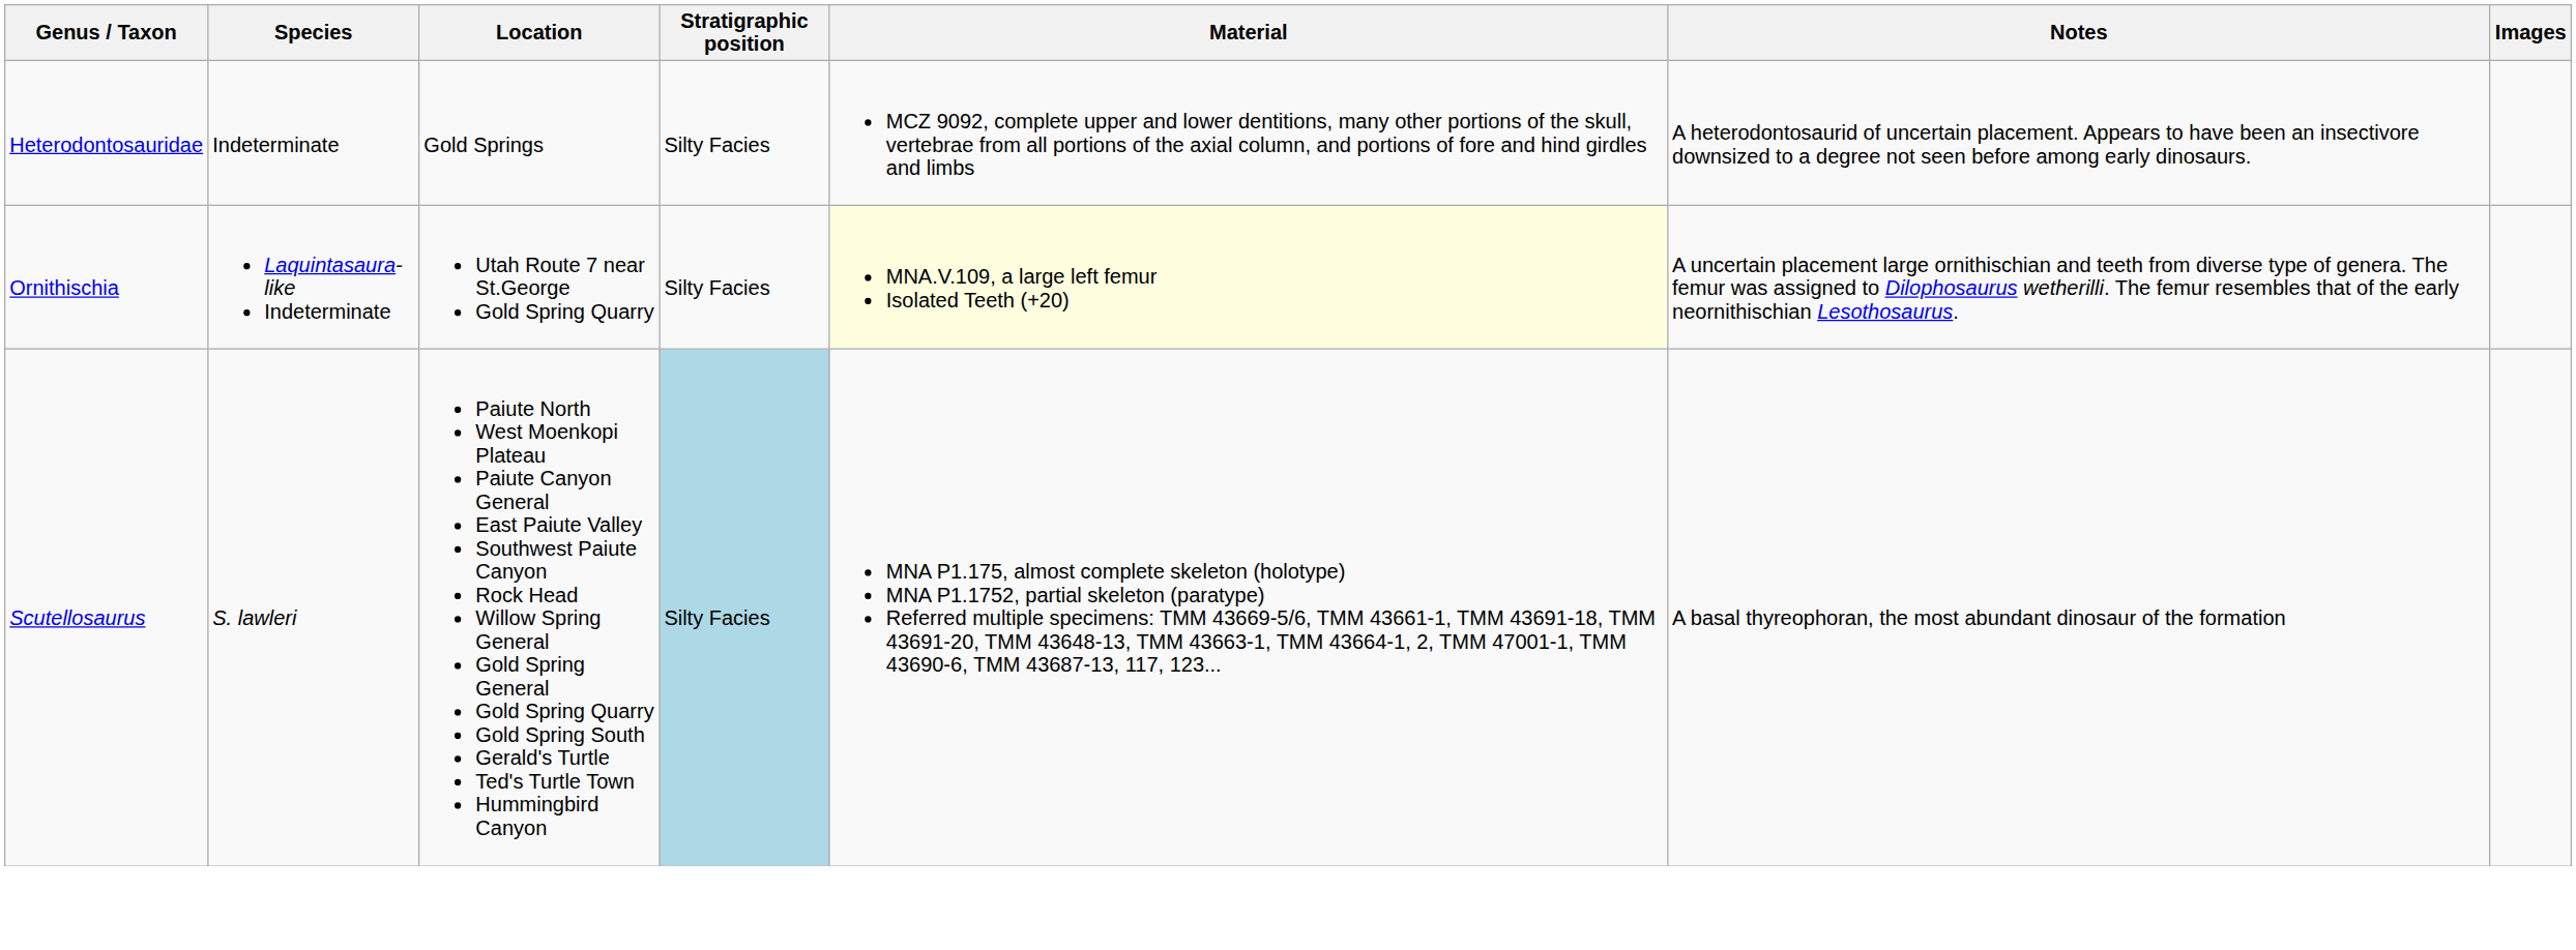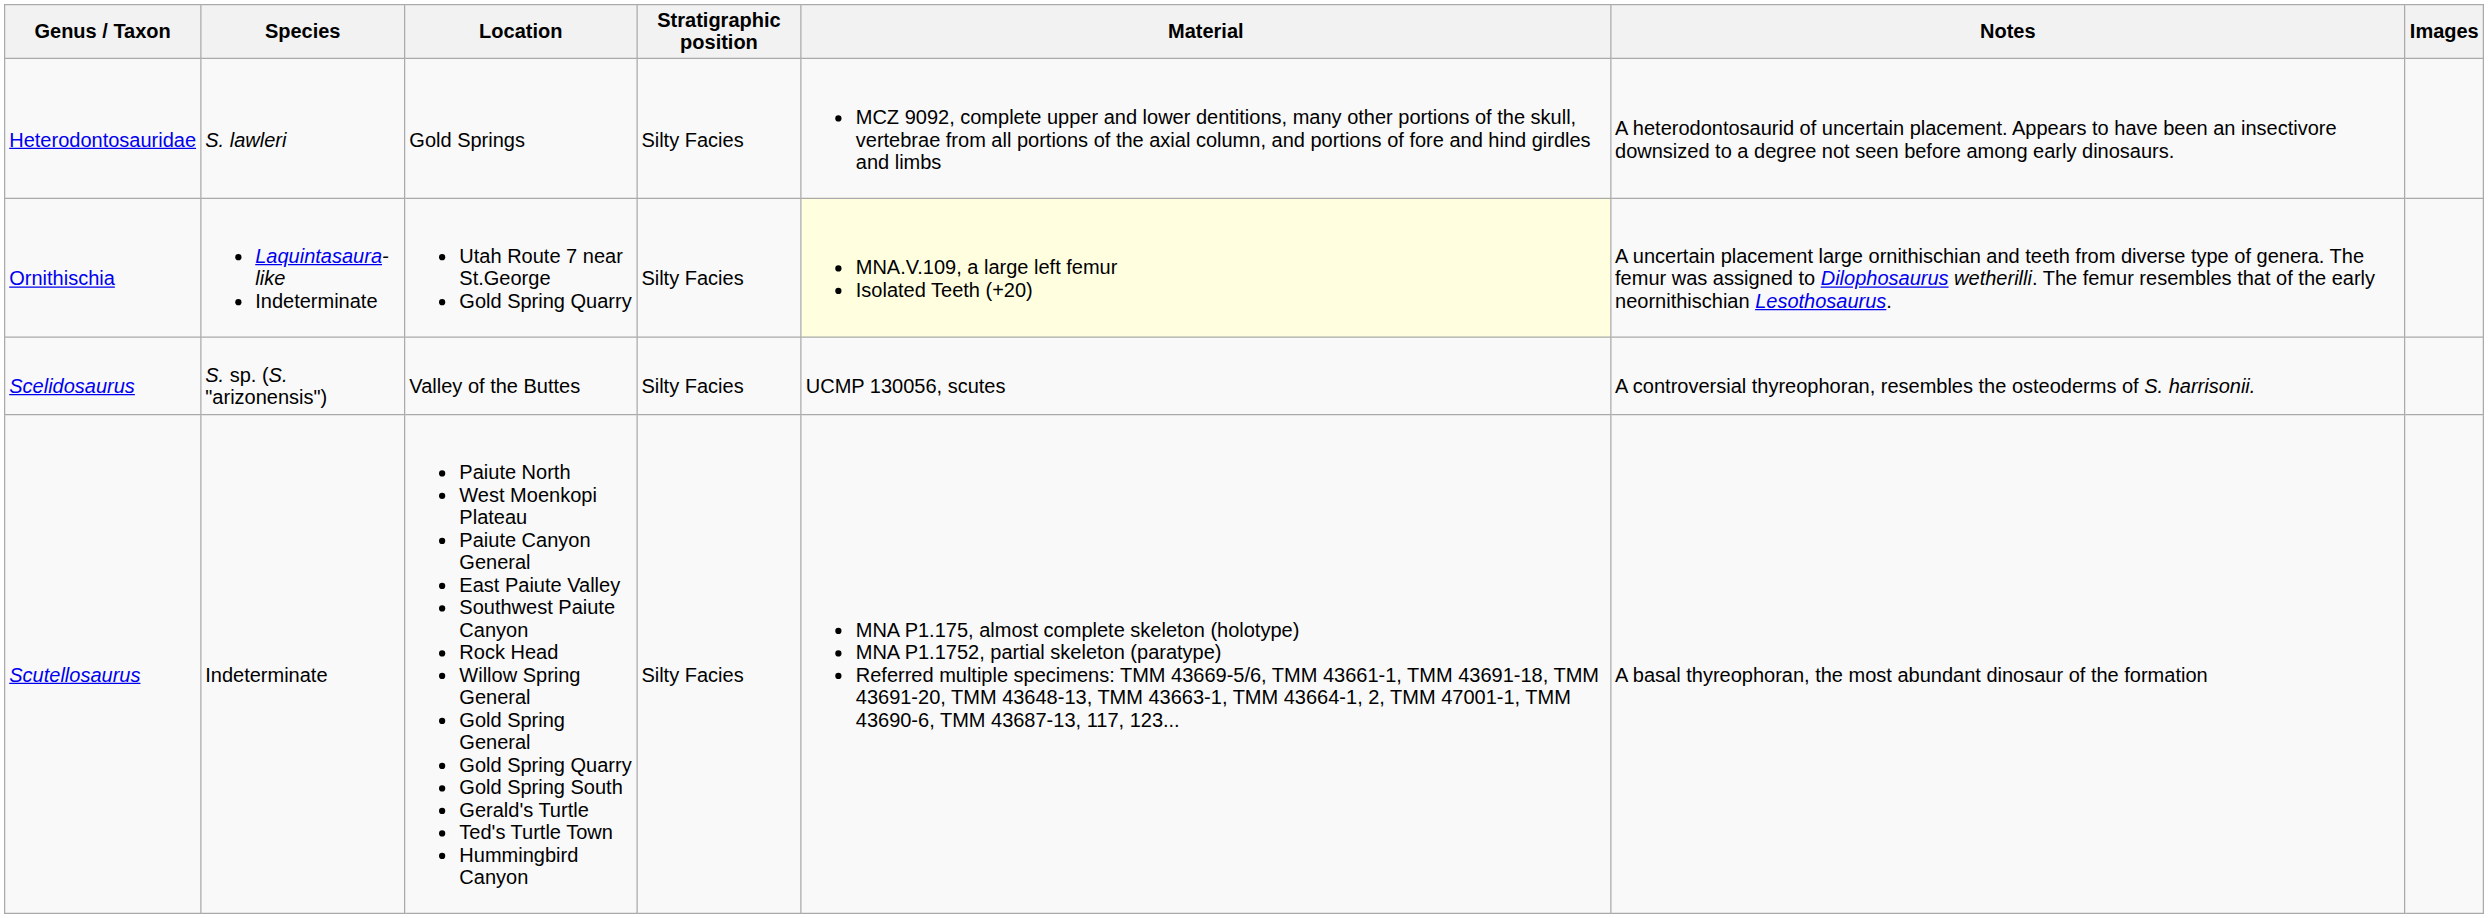Heterodontosauridae | Species: Indeterminate -> S. lawleri
+ row: Scelidosaurus | S. sp. (S. "arizonensis") | Valley of the Buttes | Silty Facies | UCMP 130056, scutes | A controversial thyreophoran, resembles the osteoderms of S. harrisonii.
Scutellosaurus | Species: S. lawleri -> Indeterminate
Scutellosaurus | Stratigraphic position: lightblue background -> no background
